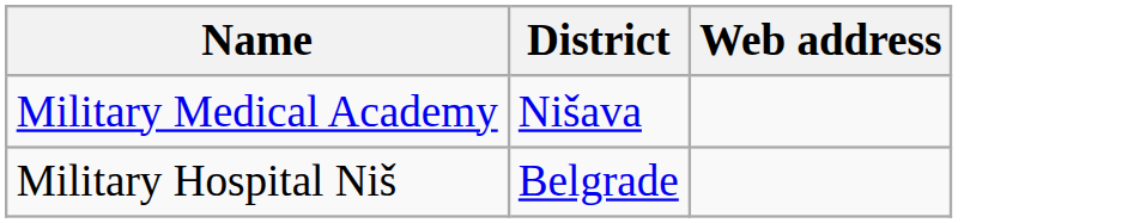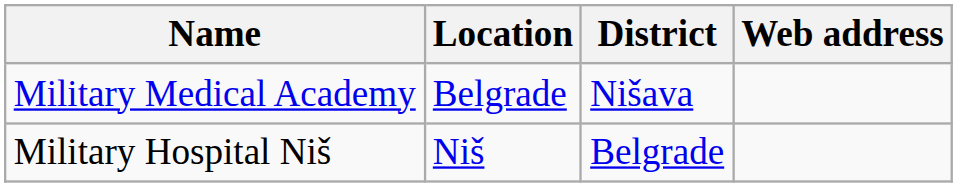+ column: Location | Belgrade | Niš
